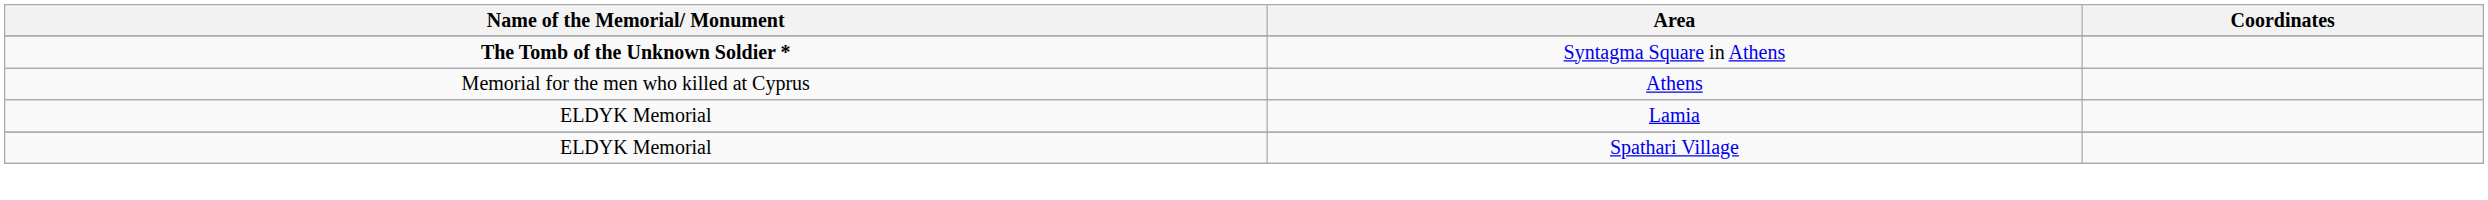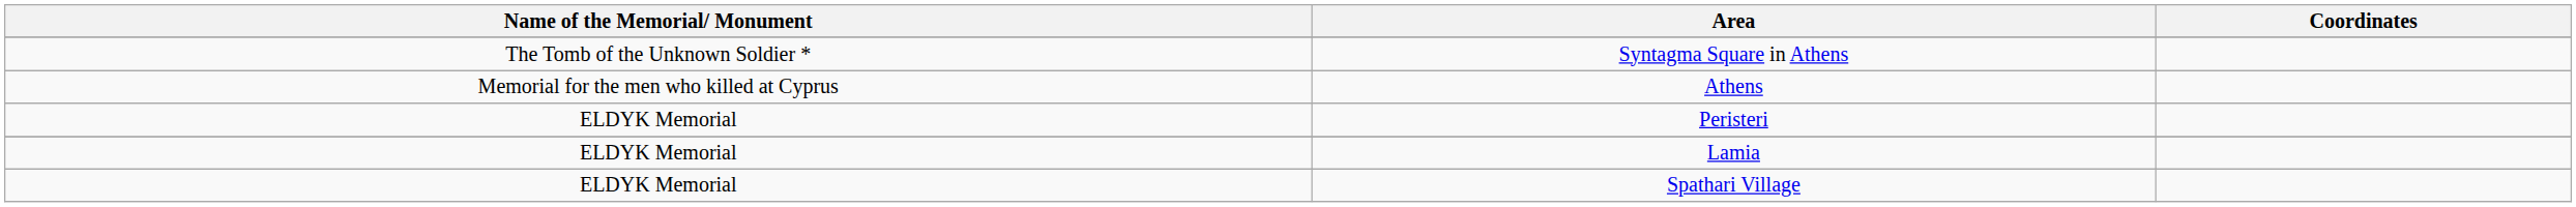Syntagma Square in Athens | Name of the Memorial/ Monument: bold -> normal
+ row: ELDYK Memorial | Peristeri
